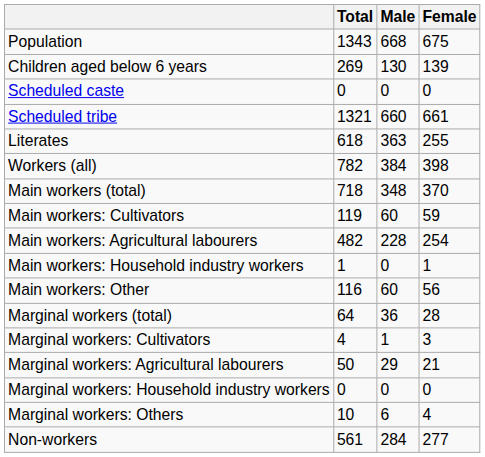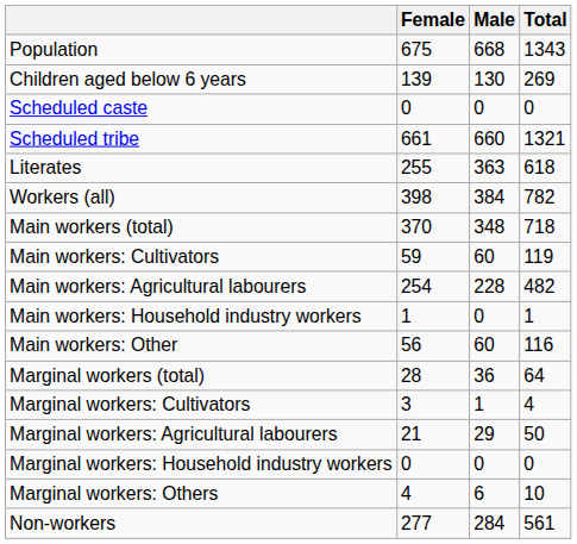columns swapped: Total <-> Female
